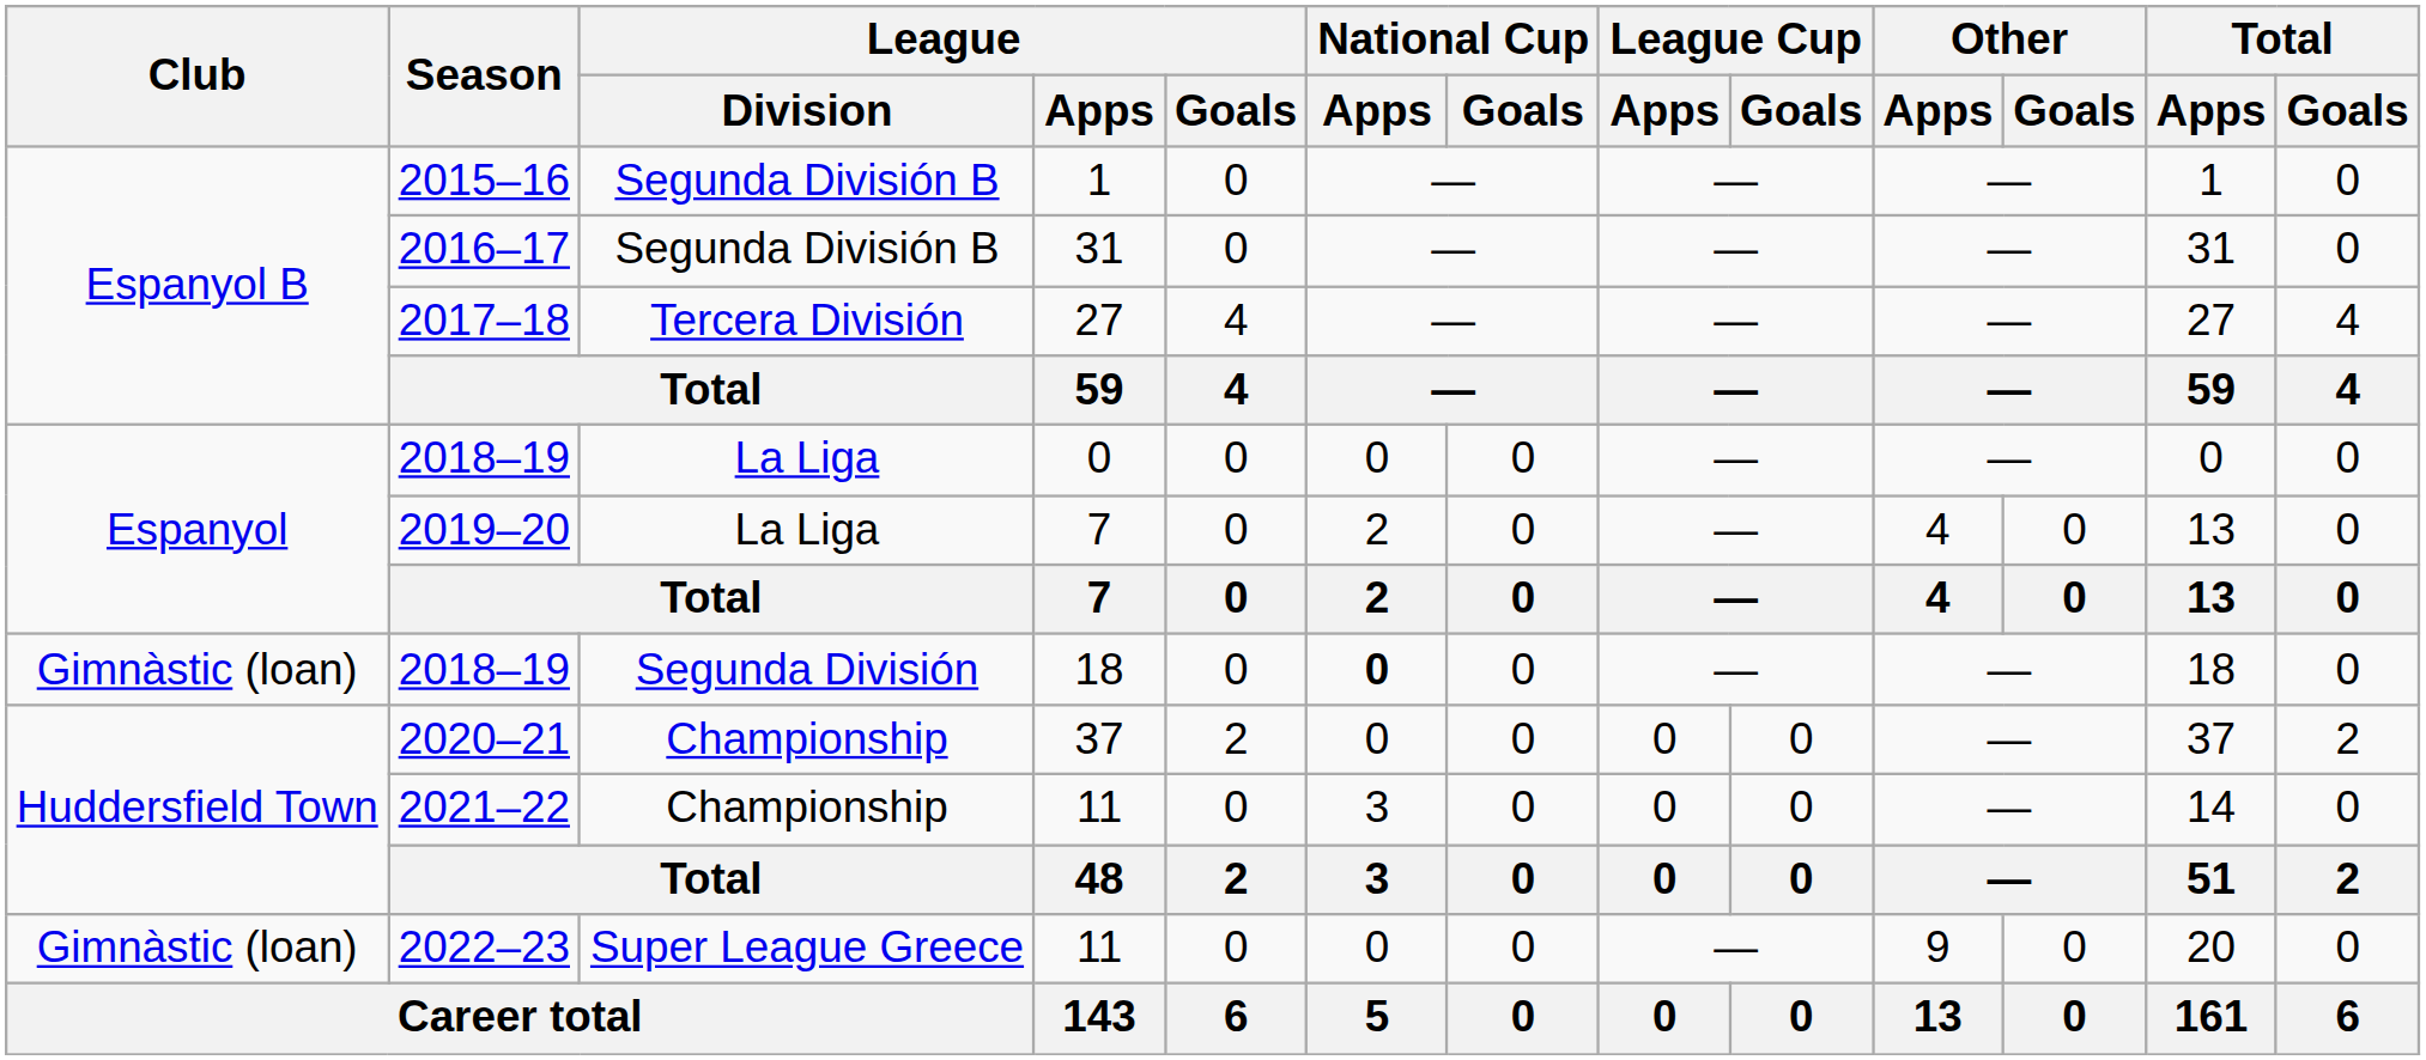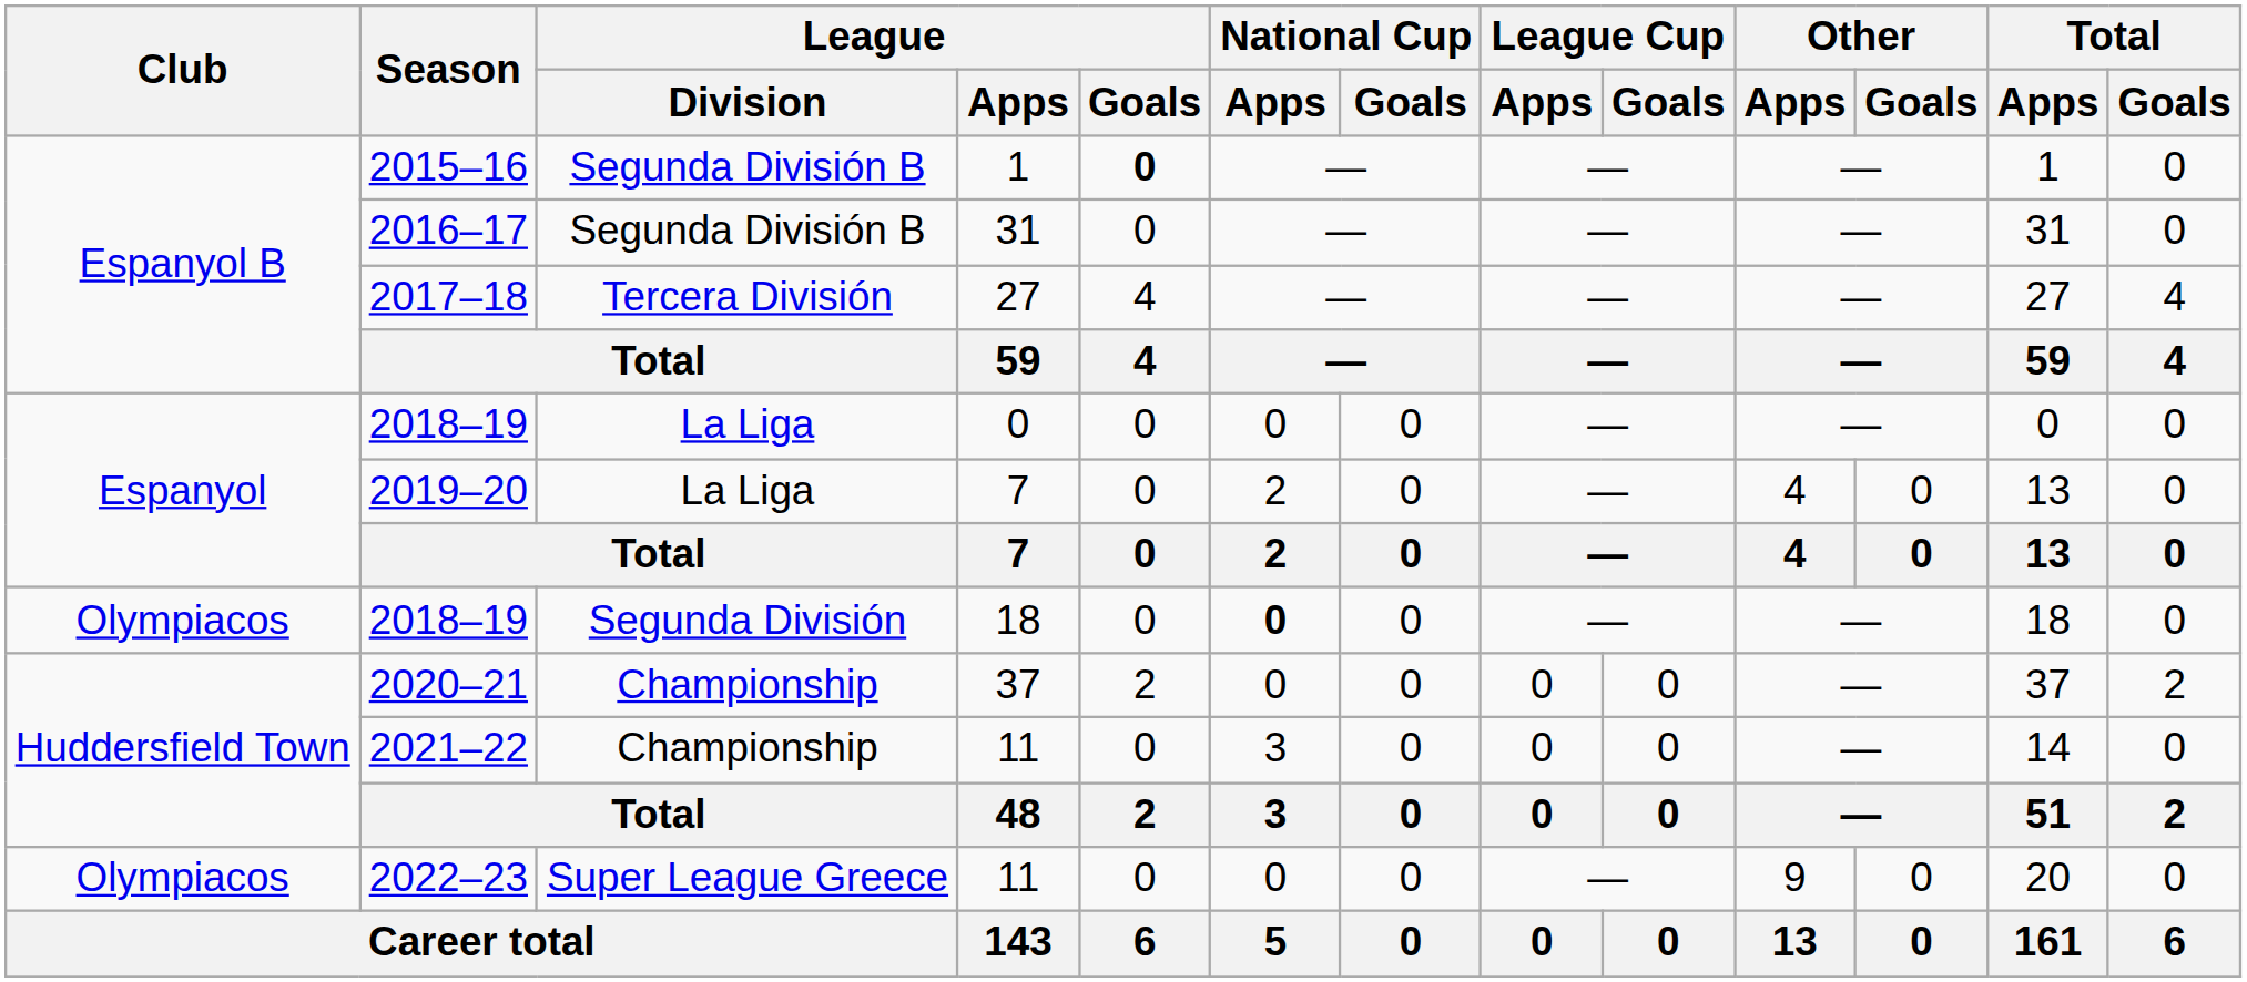2015–16 | League / Goals: normal -> bold
2018–19 / 18 | Club: Gimnàstic (loan) -> Olympiacos
2022–23 | Club: Gimnàstic (loan) -> Olympiacos
